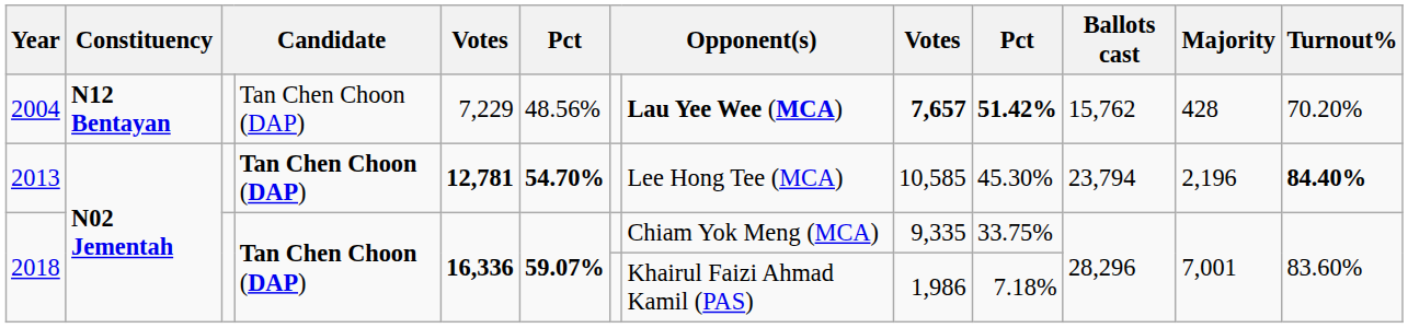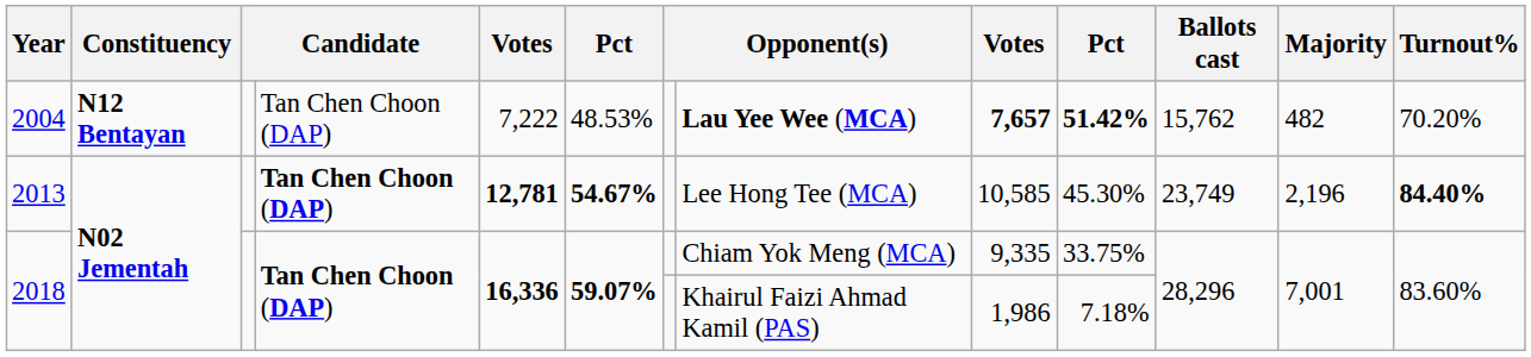2004 | column 5: 7,229 -> 7,222
2004 | column 6: 48.56% -> 48.53%
2004 | Majority: 428 -> 482
2013 | column 6: 54.70% -> 54.67%
2013 | Ballots cast: 23,794 -> 23,749
